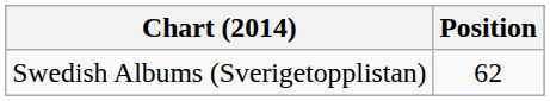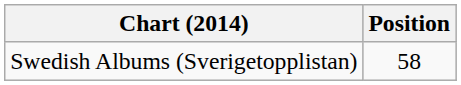Swedish Albums (Sverigetopplistan) | Position: 62 -> 58
